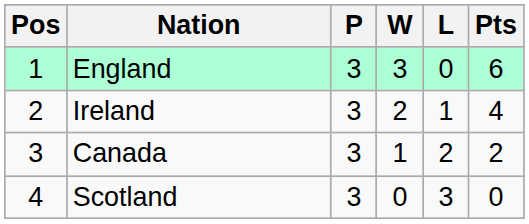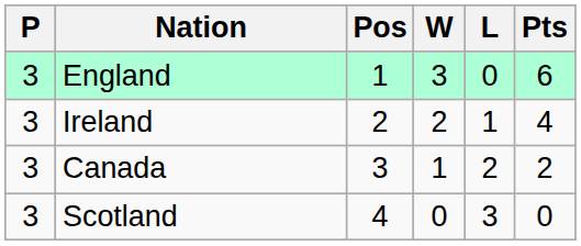columns swapped: Pos <-> P
